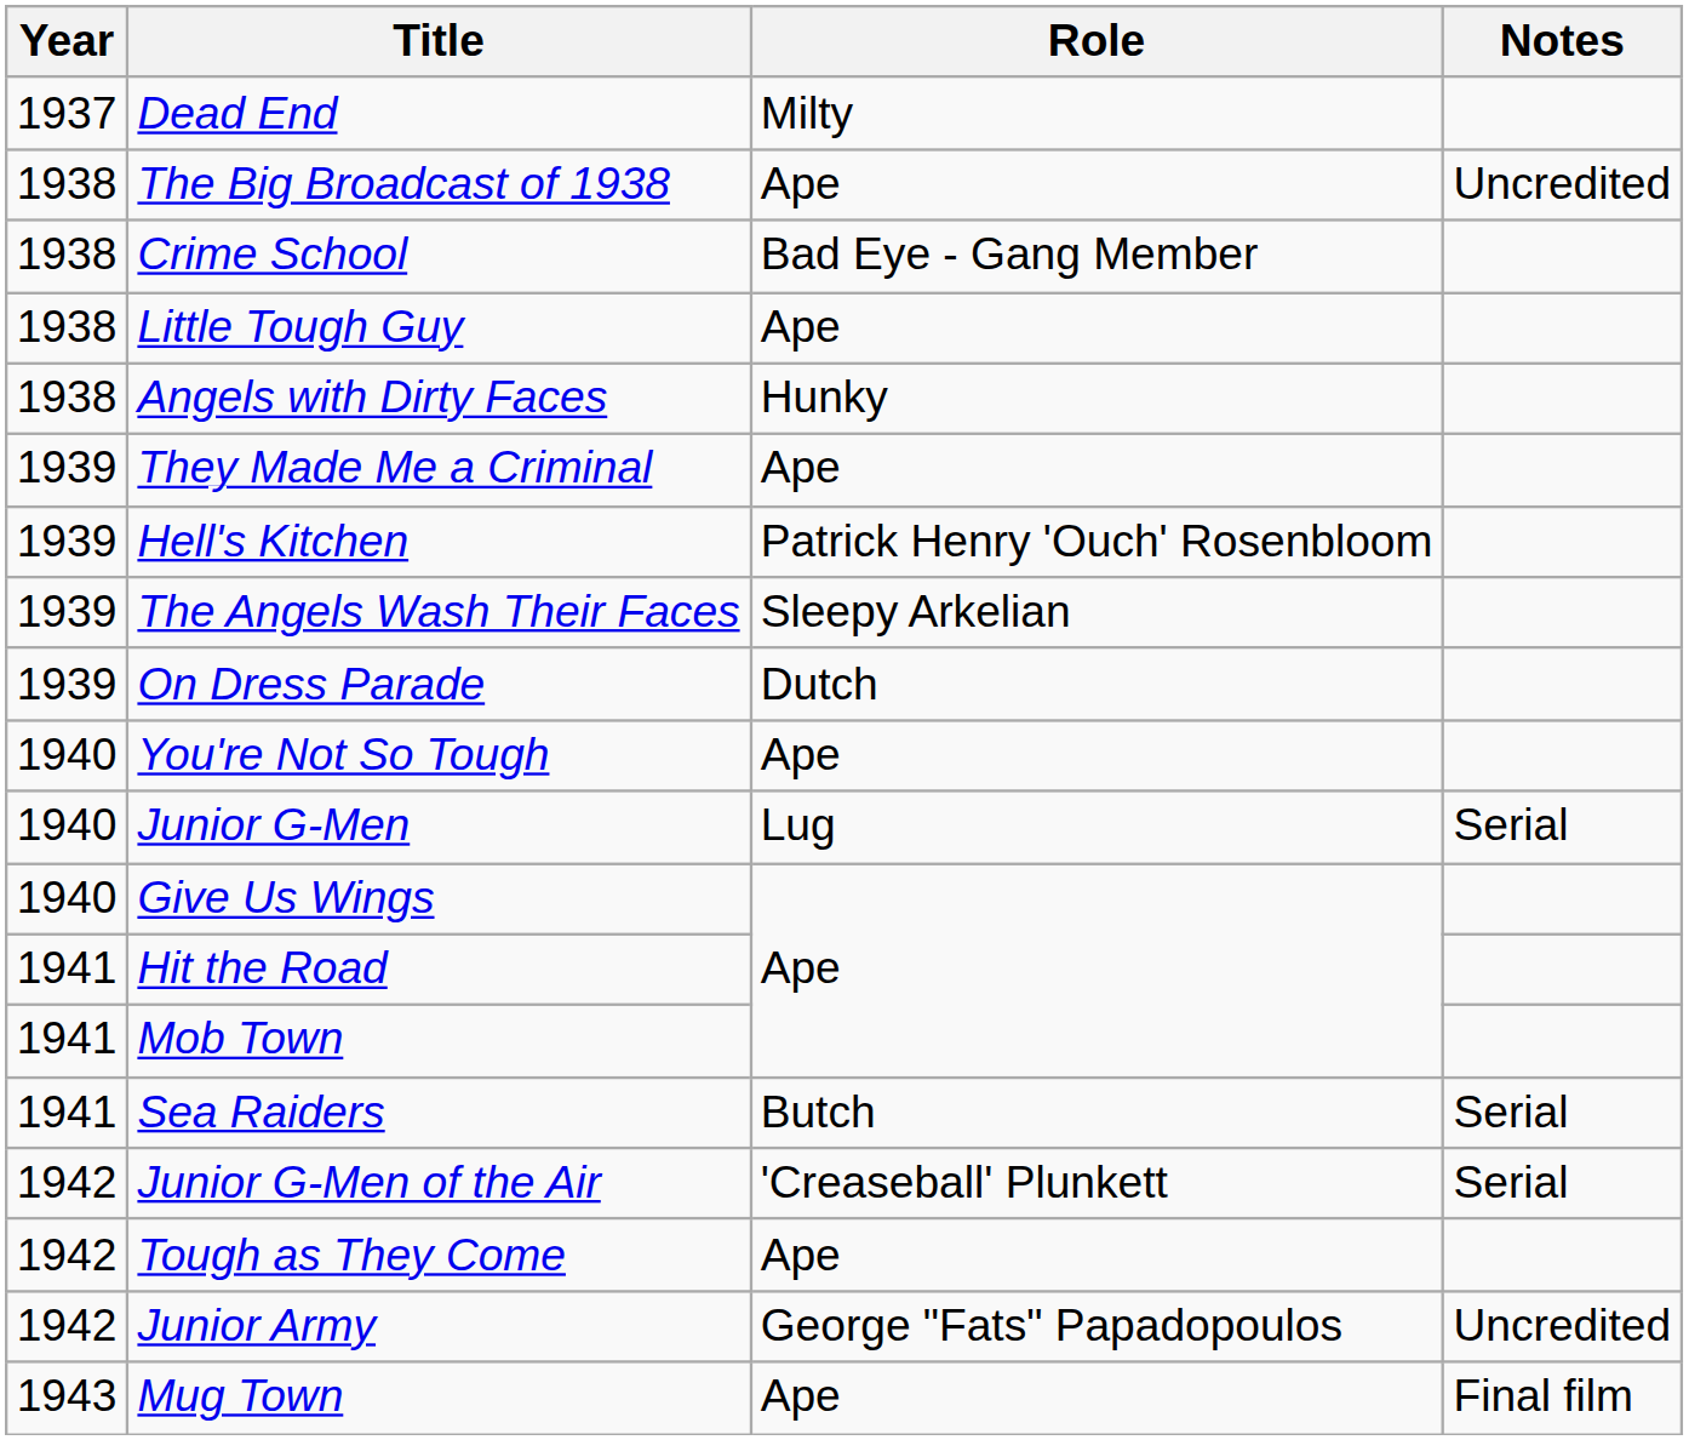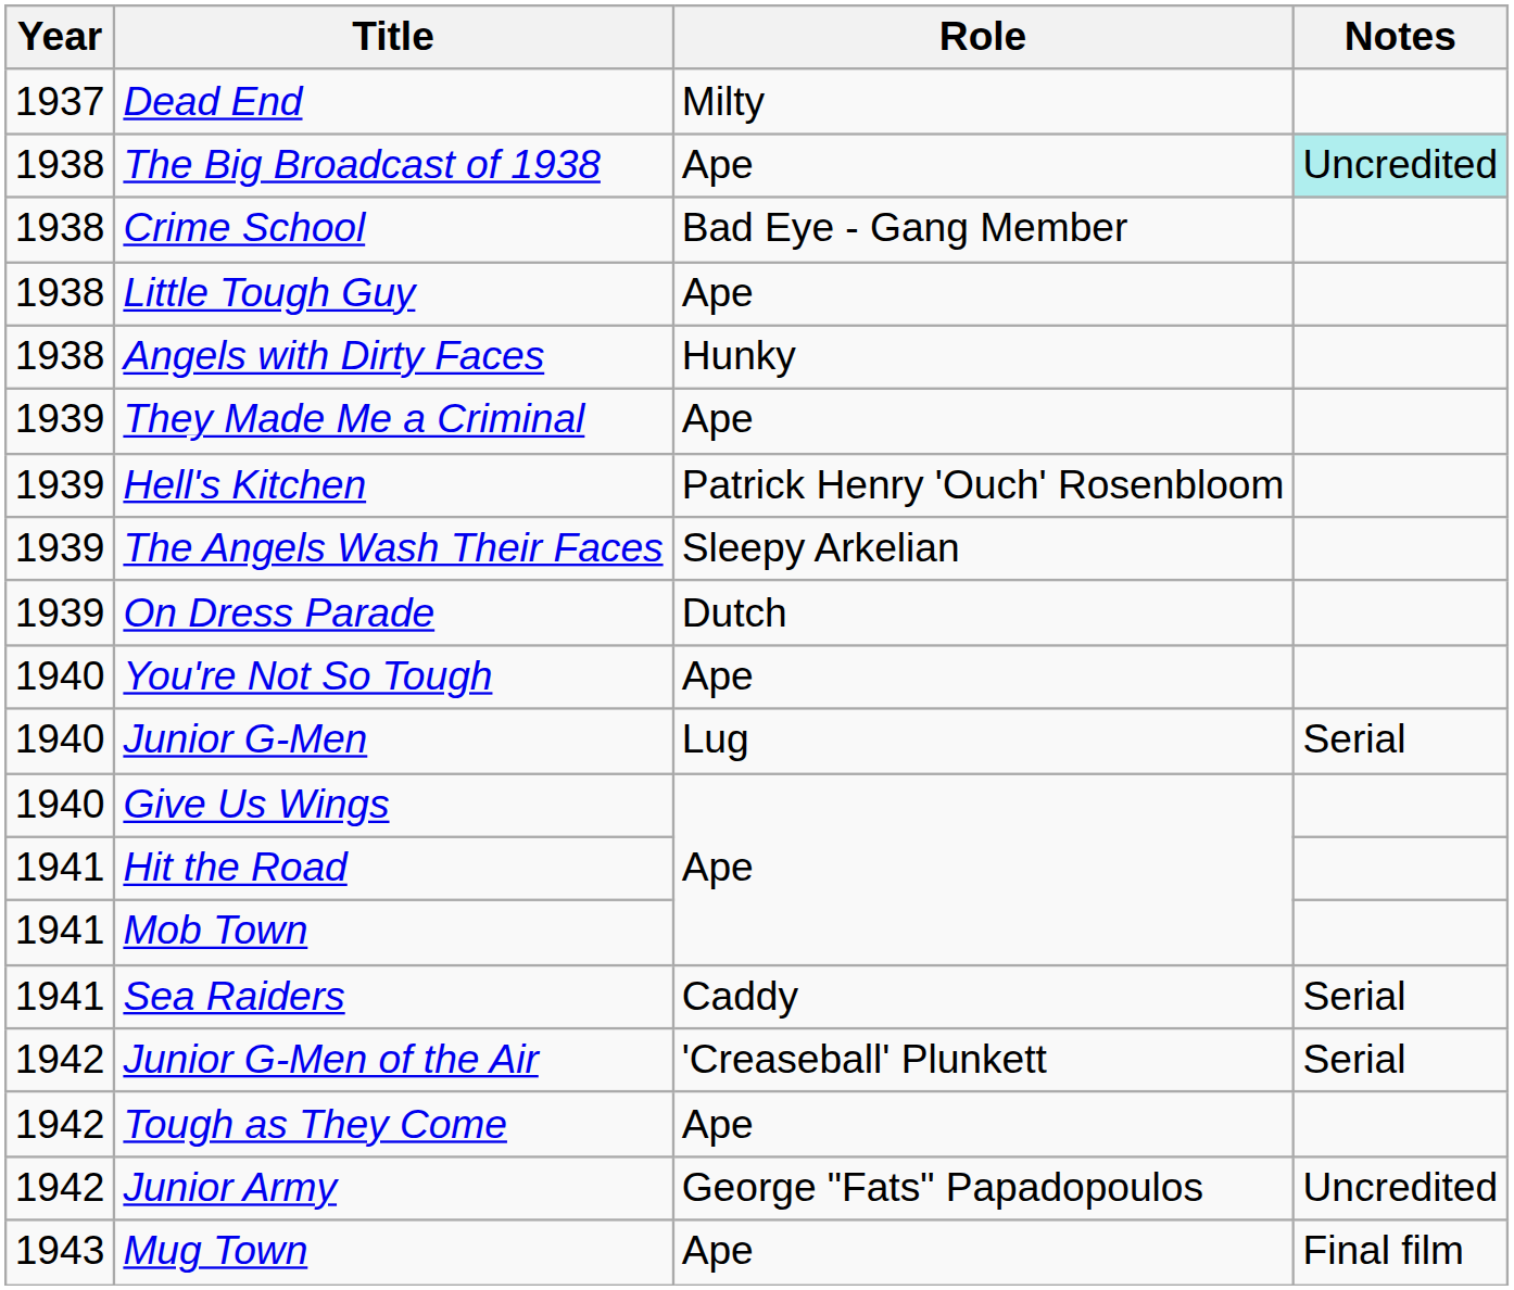The Big Broadcast of 1938 | Notes: no background -> paleturquoise background
Sea Raiders | Role: Butch -> Caddy
